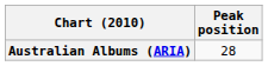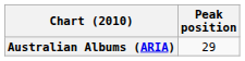Australian Albums (ARIA) | Peak position: 28 -> 29
